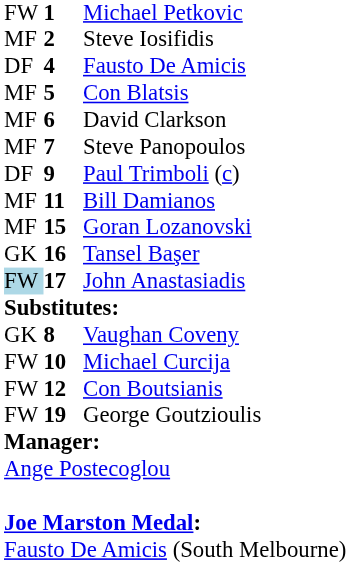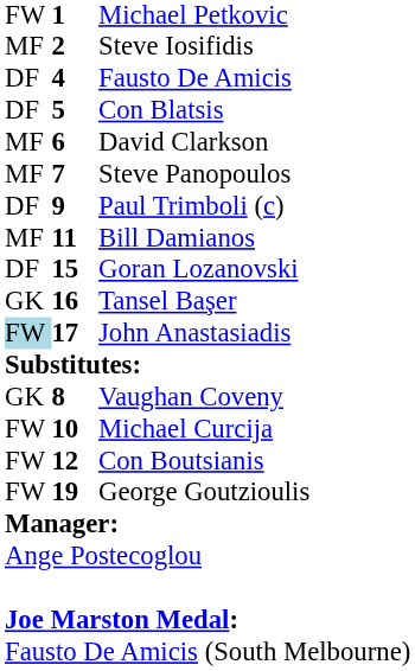Con Blatsis | column 1: MF -> DF
Goran Lozanovski | column 1: MF -> DF
